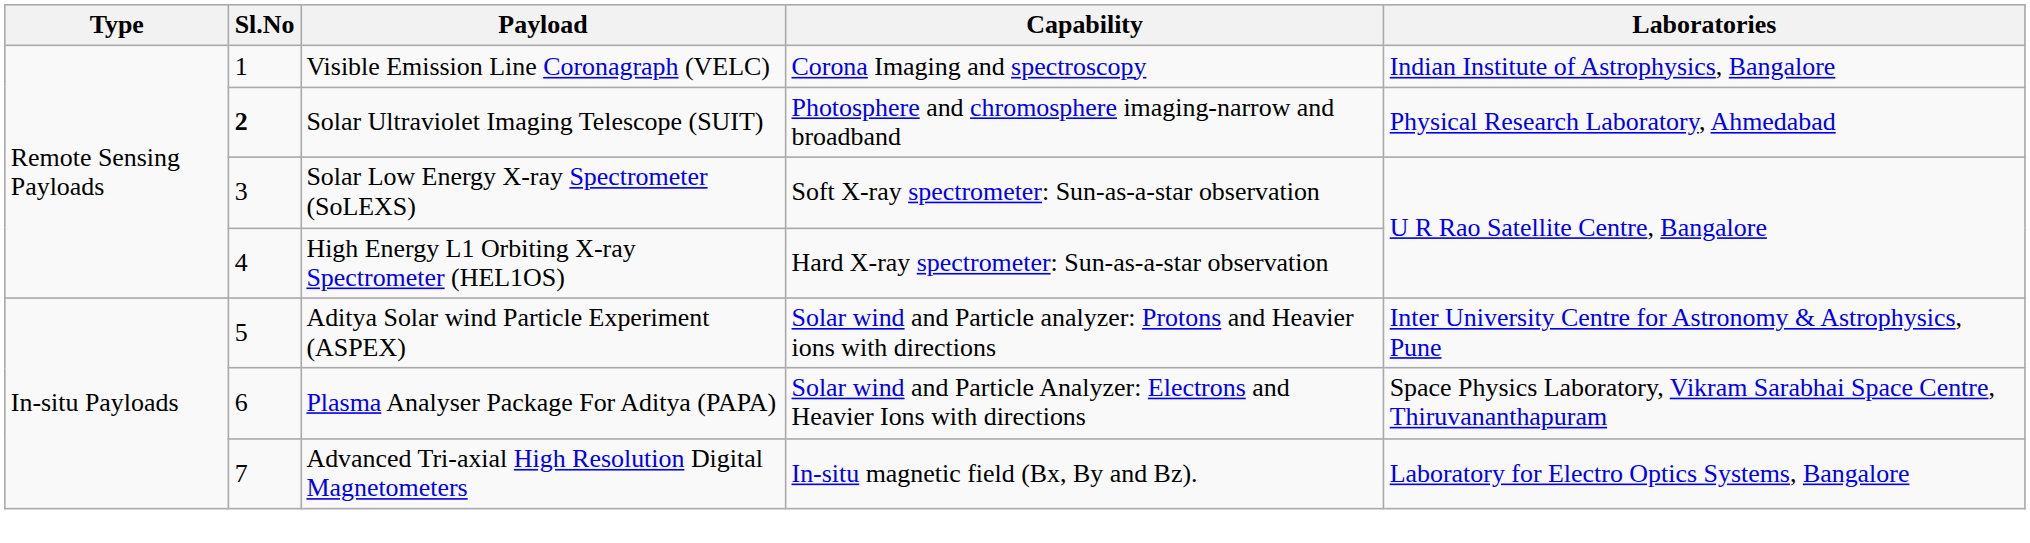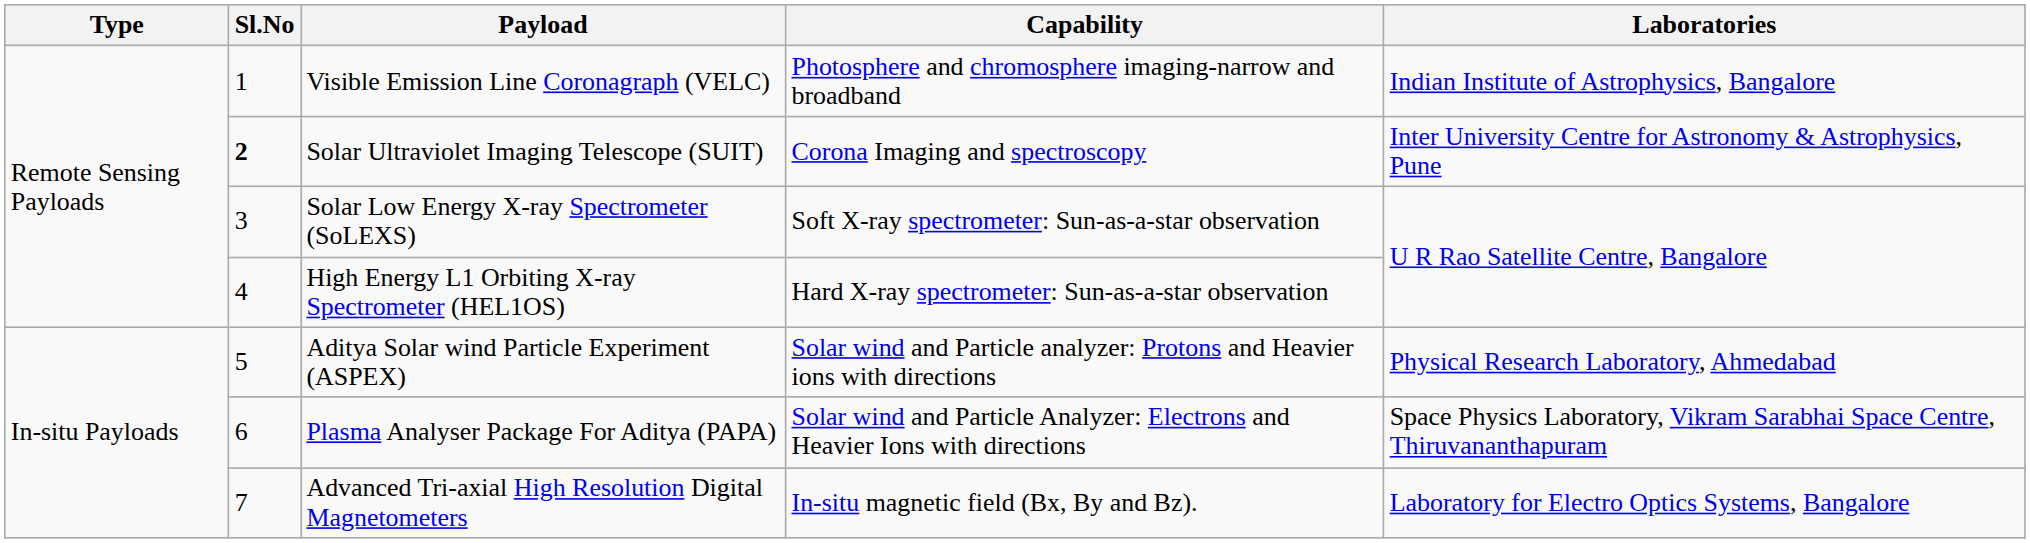Visible Emission Line Coronagraph (VELC) | Capability: Corona Imaging and spectroscopy -> Photosphere and chromosphere imaging-narrow and broadband
Solar Ultraviolet Imaging Telescope (SUIT) | Capability: Photosphere and chromosphere imaging-narrow and broadband -> Corona Imaging and spectroscopy
Solar Ultraviolet Imaging Telescope (SUIT) | Laboratories: Physical Research Laboratory, Ahmedabad -> Inter University Centre for Astronomy & Astrophysics, Pune
Aditya Solar wind Particle Experiment (ASPEX) | Laboratories: Inter University Centre for Astronomy & Astrophysics, Pune -> Physical Research Laboratory, Ahmedabad
